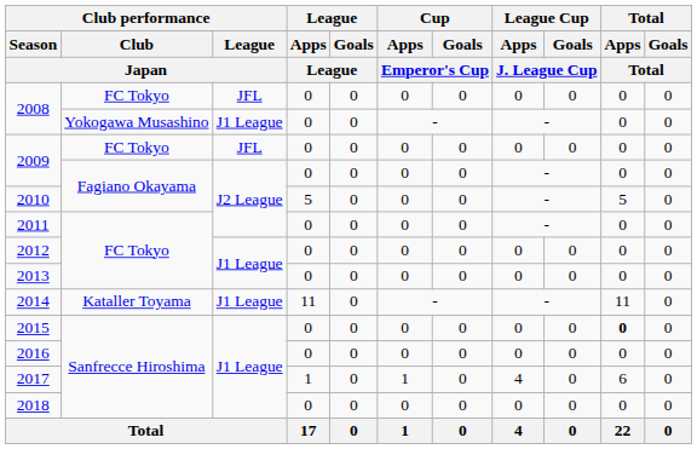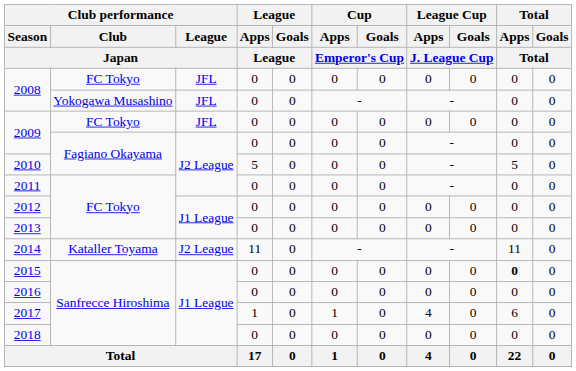2008 / Yokogawa Musashino | Club performance / League / Japan: J1 League -> JFL
2014 | Club performance / League / Japan: J1 League -> J2 League
